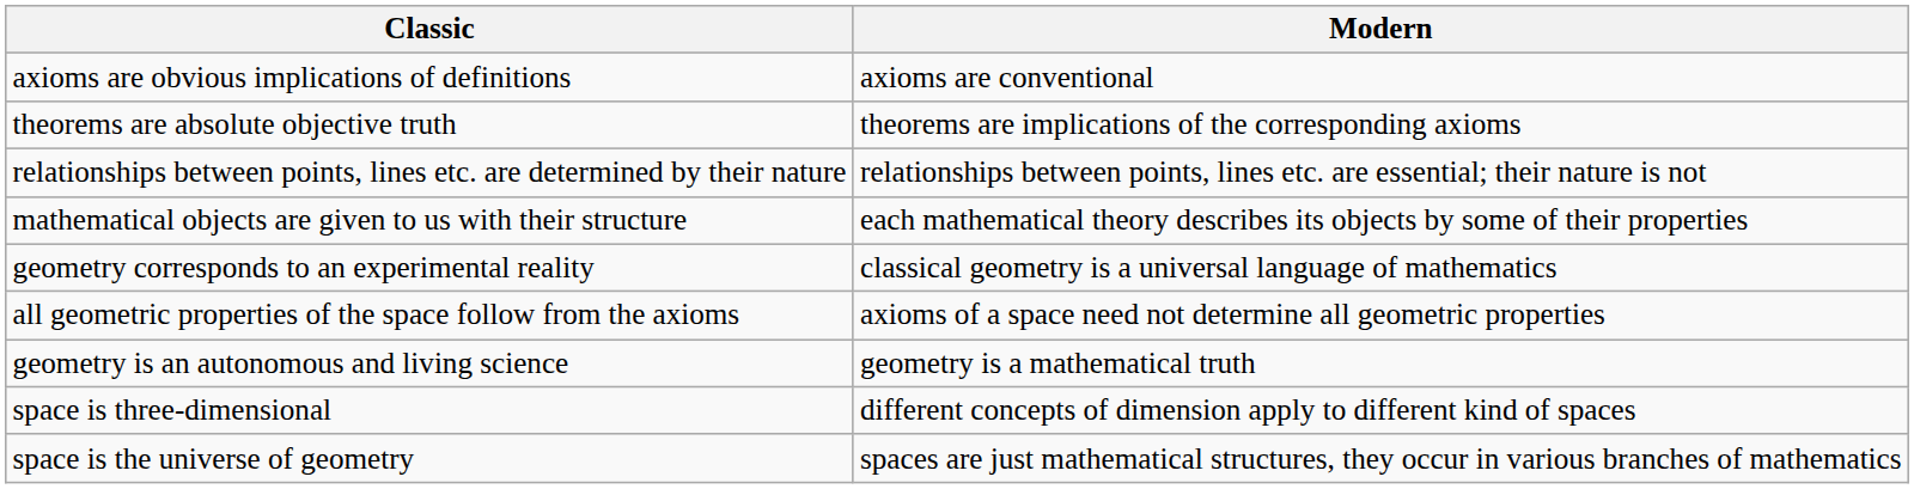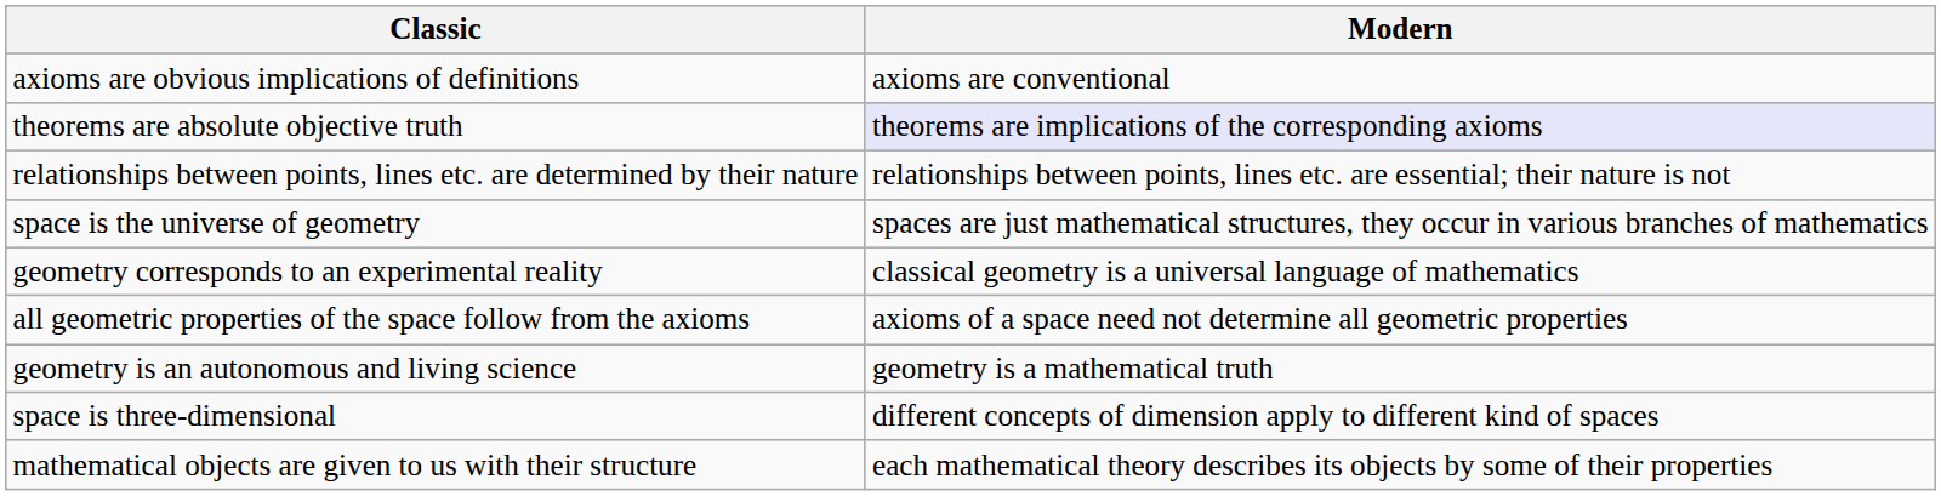theorems are absolute objective truth | Modern: no background -> lavender background
rows swapped: mathematical objects are given to us with their structure <-> space is the universe of geometry
